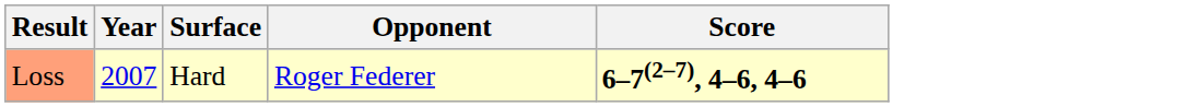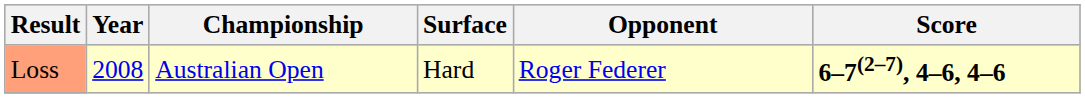+ column: Championship | Australian Open
Loss | Year: 2007 -> 2008
